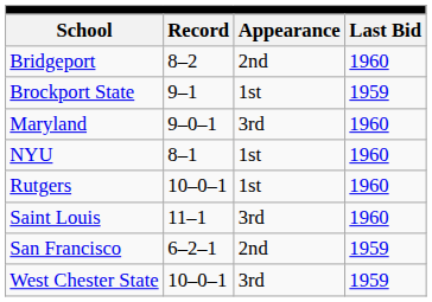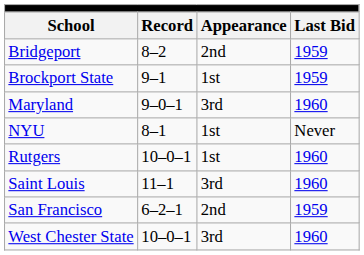Bridgeport | Last Bid: 1960 -> 1959
NYU | Last Bid: 1960 -> Never
West Chester State | Last Bid: 1959 -> 1960
